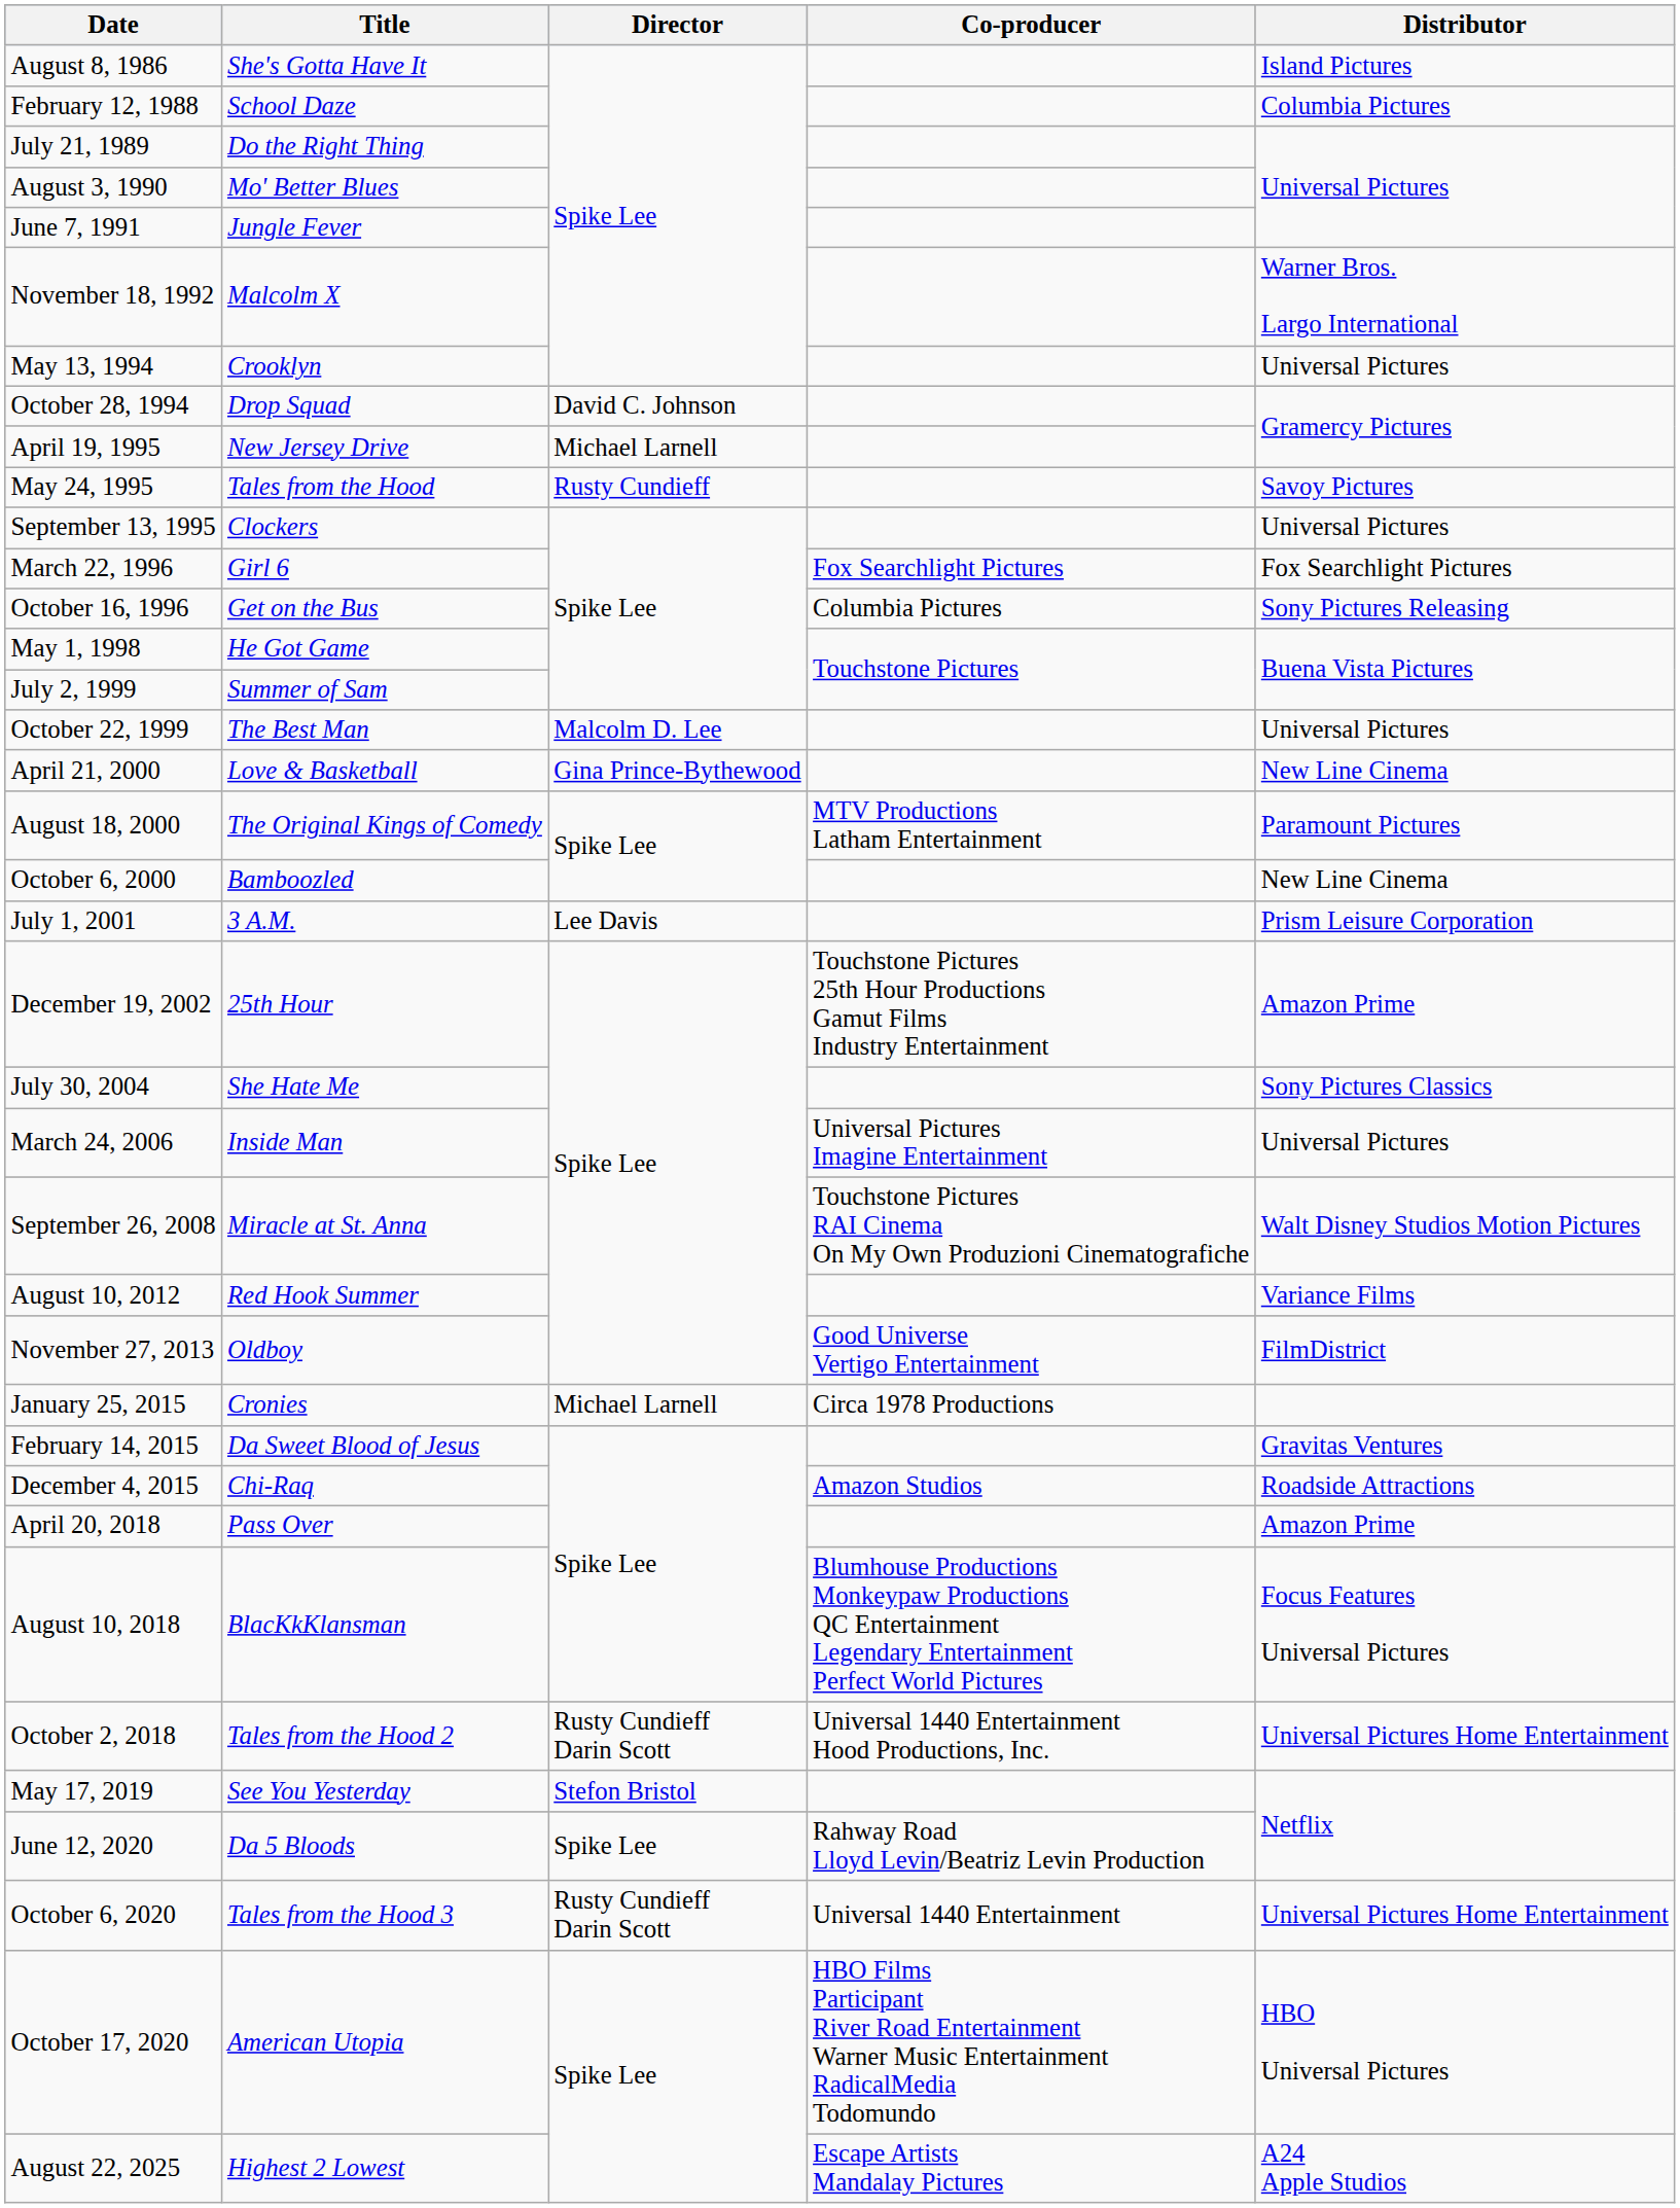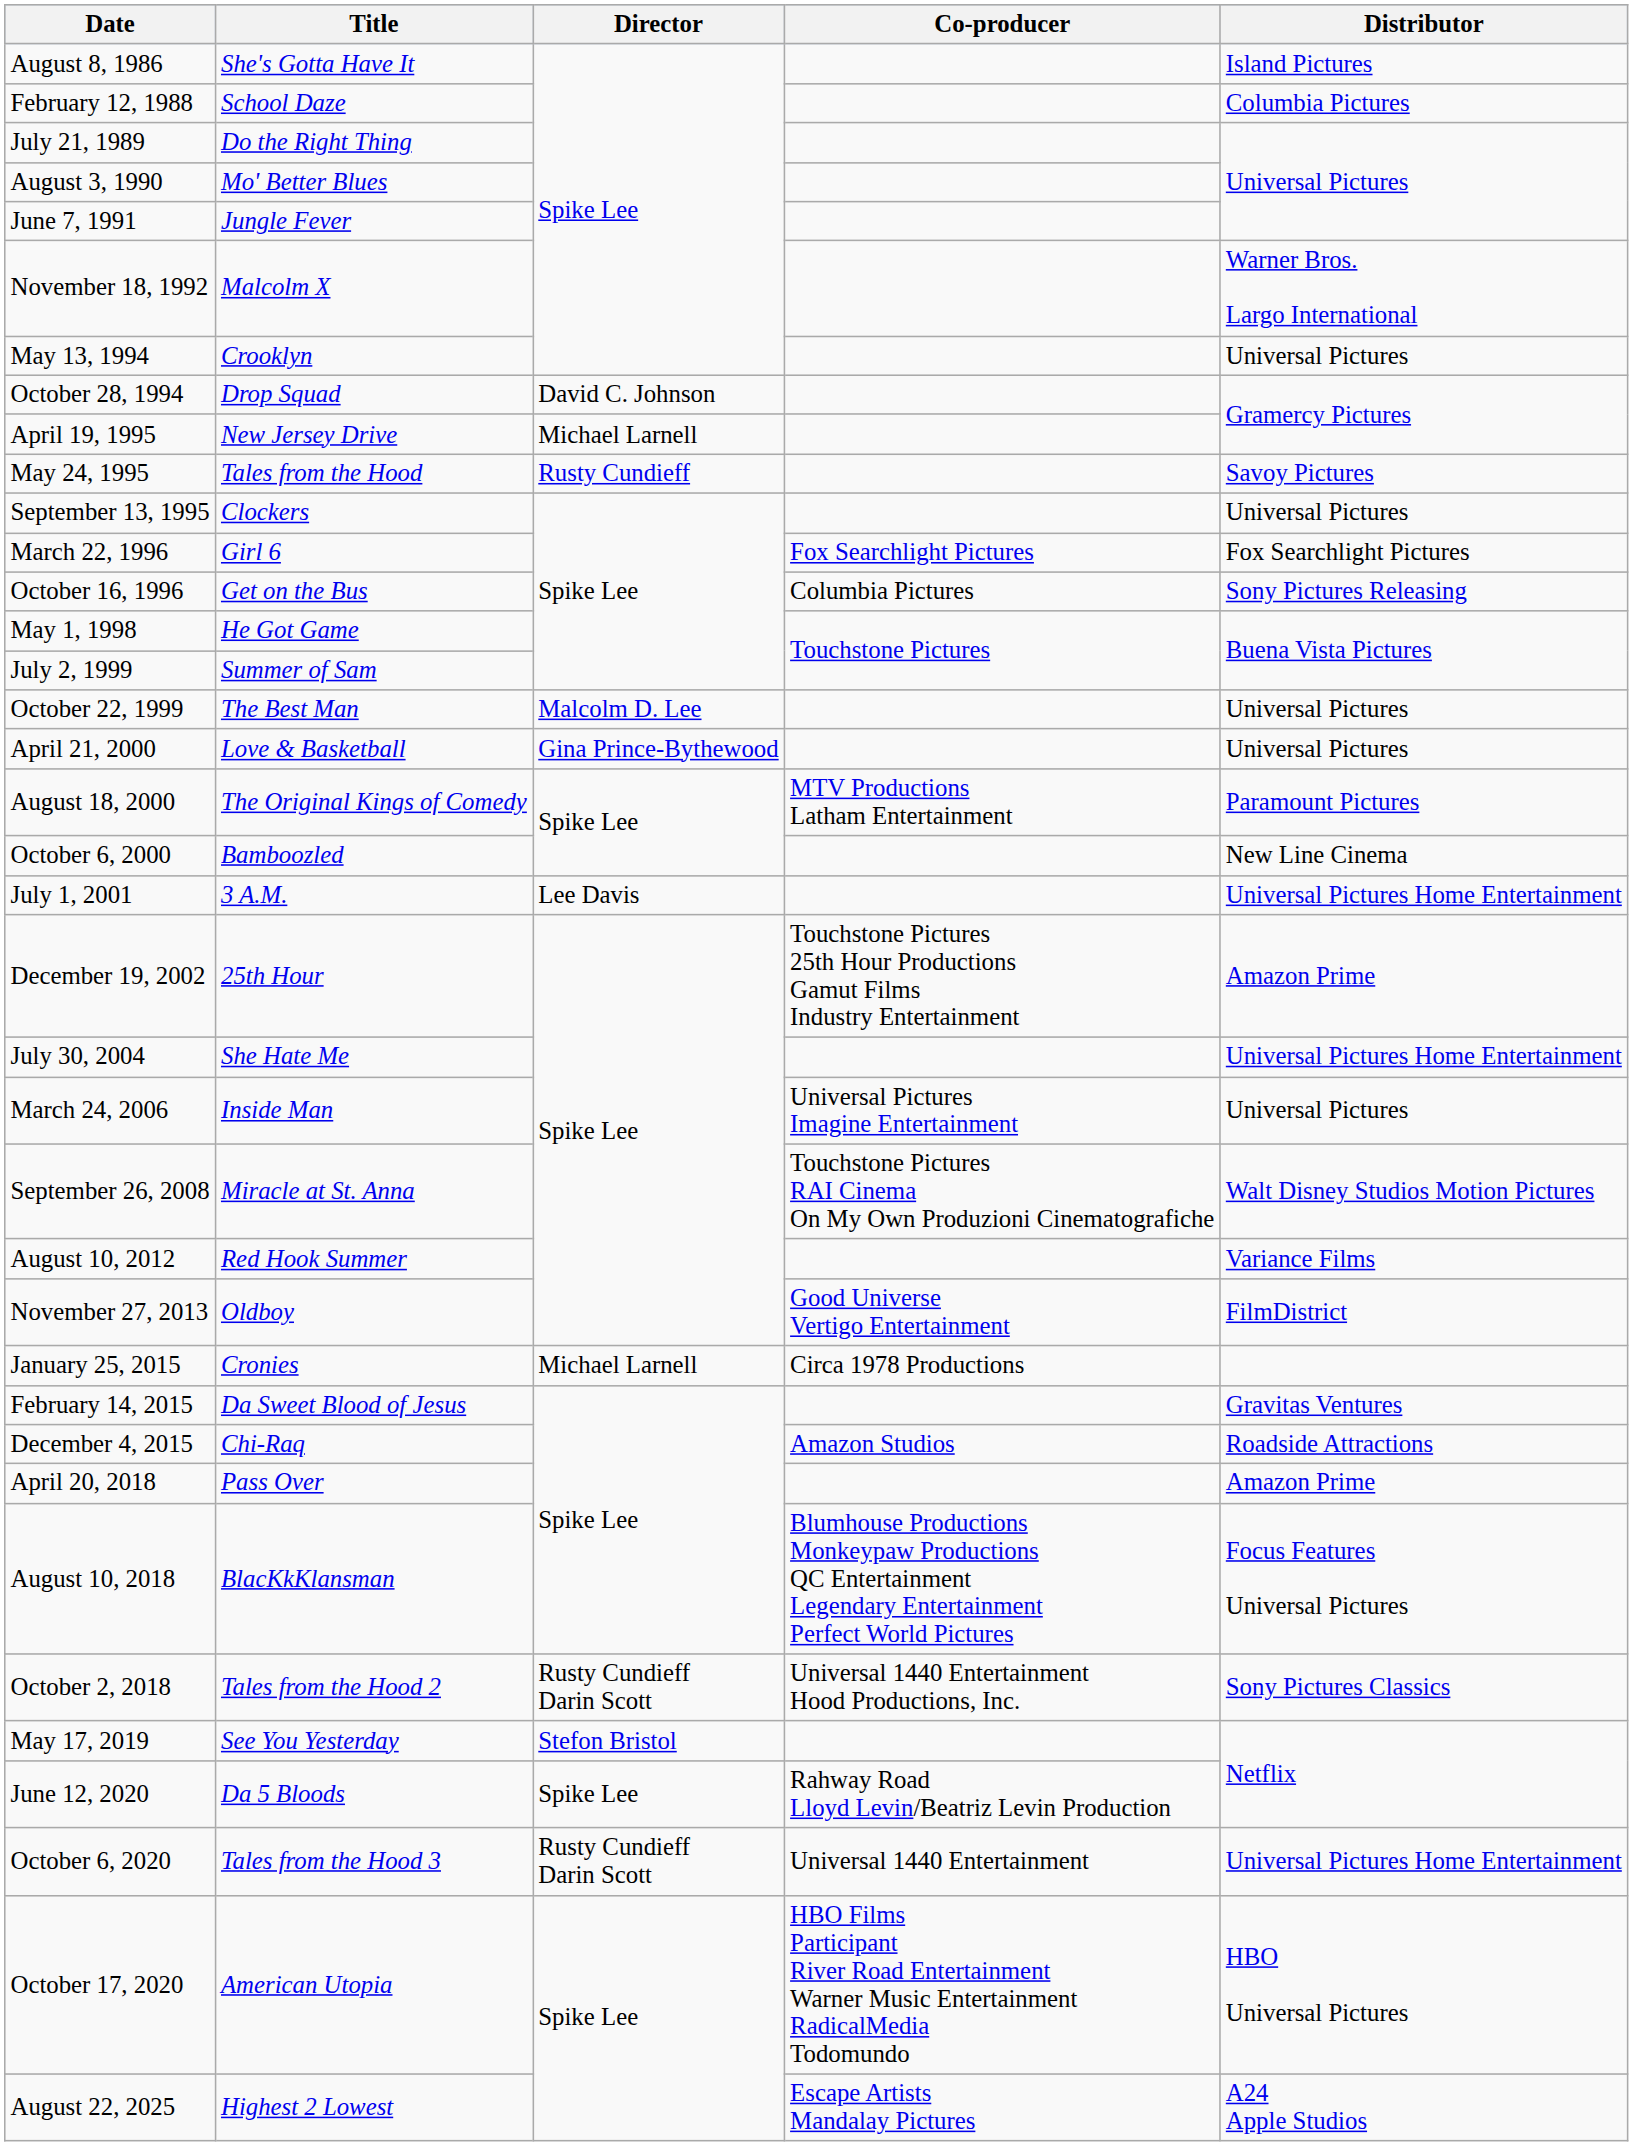April 21, 2000 | Distributor: New Line Cinema -> Universal Pictures
July 1, 2001 | Distributor: Prism Leisure Corporation -> Universal Pictures Home Entertainment
July 30, 2004 | Distributor: Sony Pictures Classics -> Universal Pictures Home Entertainment
October 2, 2018 | Distributor: Universal Pictures Home Entertainment -> Sony Pictures Classics
